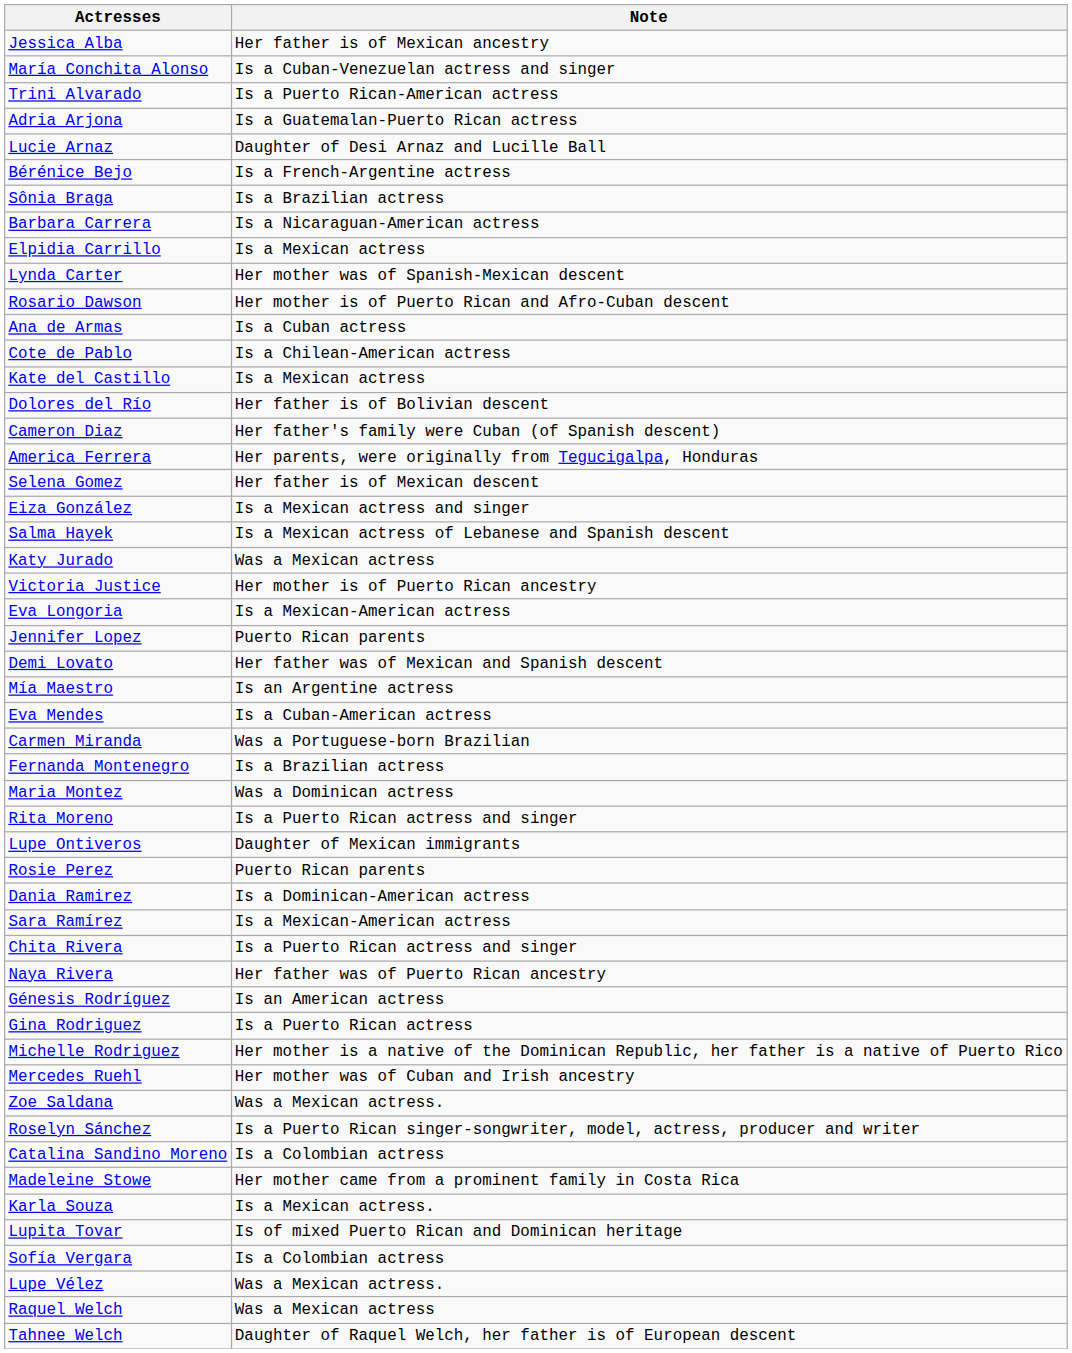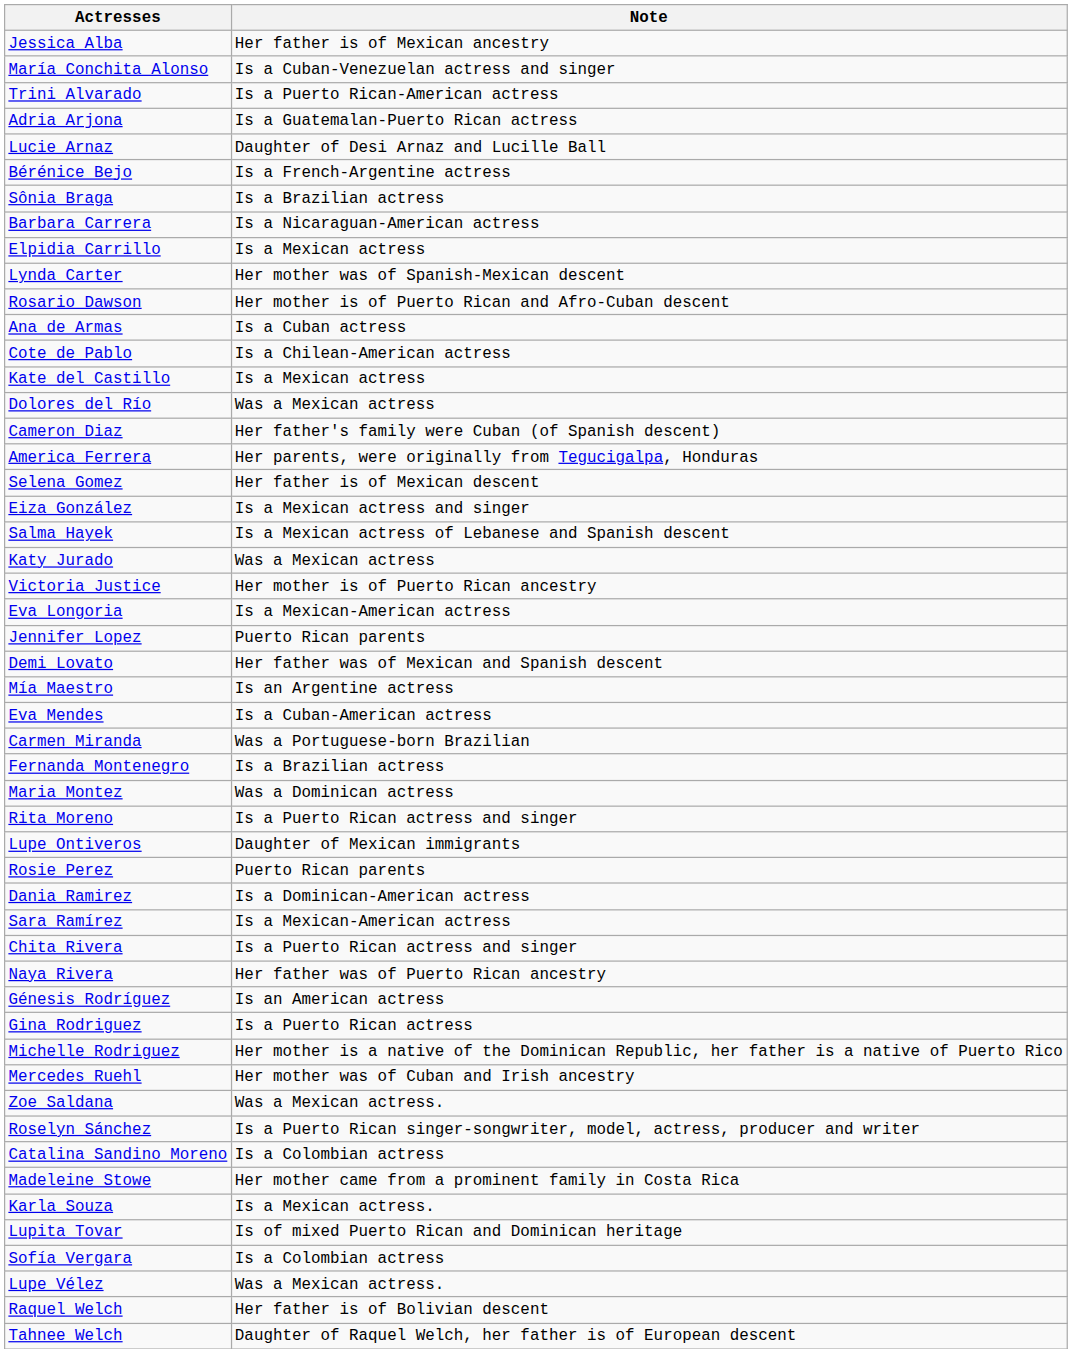Dolores del Río | Note: Her father is of Bolivian descent -> Was a Mexican actress
Raquel Welch | Note: Was a Mexican actress -> Her father is of Bolivian descent
